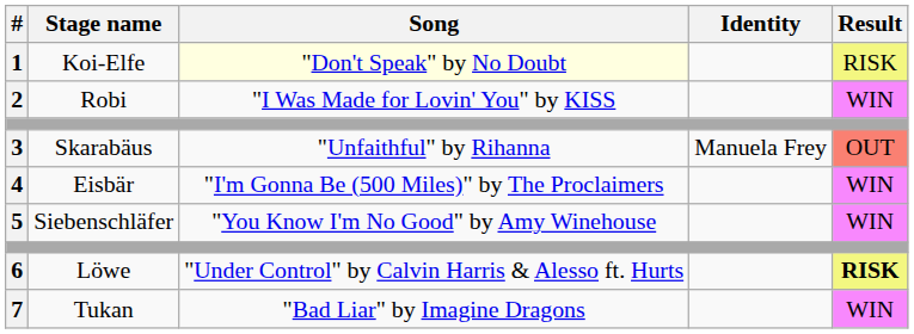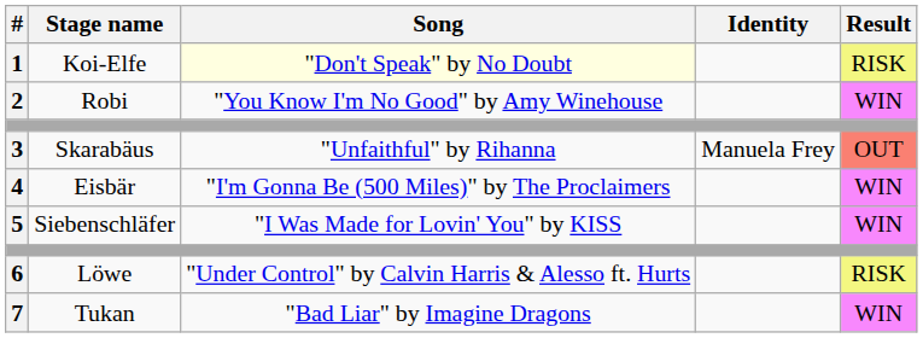2 | Song: "I Was Made for Lovin' You" by KISS -> "You Know I'm No Good" by Amy Winehouse
5 | Song: "You Know I'm No Good" by Amy Winehouse -> "I Was Made for Lovin' You" by KISS
6 | Result: bold -> normal
